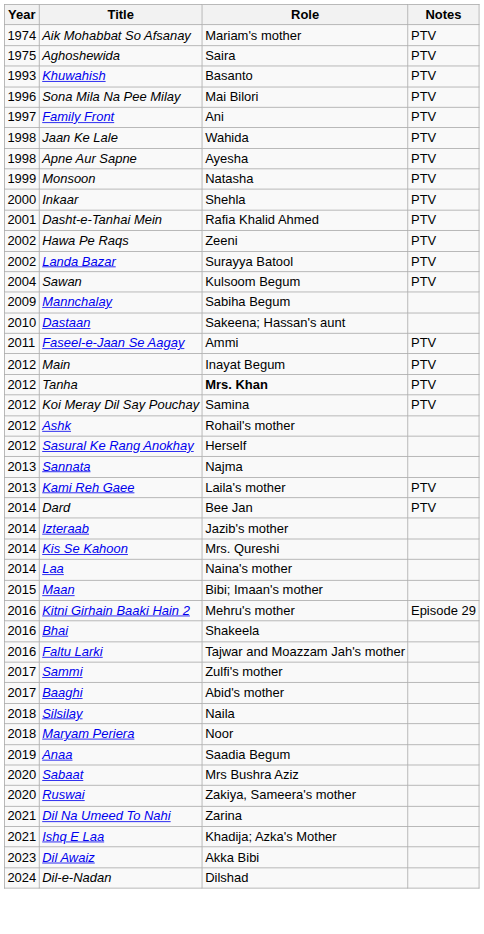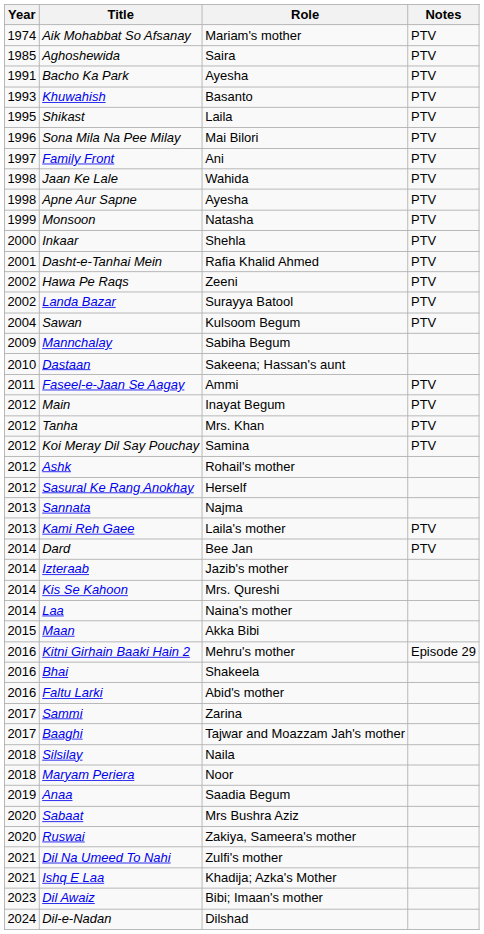Aghoshewida | Year: 1975 -> 1985
+ row: 1991 | Bacho Ka Park | Ayesha | PTV
+ row: 1995 | Shikast | Laila | PTV
Tanha | Role: bold -> normal
Maan | Role: Bibi; Imaan's mother -> Akka Bibi
Faltu Larki | Role: Tajwar and Moazzam Jah's mother -> Abid's mother
Sammi | Role: Zulfi's mother -> Zarina
Baaghi | Role: Abid's mother -> Tajwar and Moazzam Jah's mother
Dil Na Umeed To Nahi | Role: Zarina -> Zulfi's mother
Dil Awaiz | Role: Akka Bibi -> Bibi; Imaan's mother
